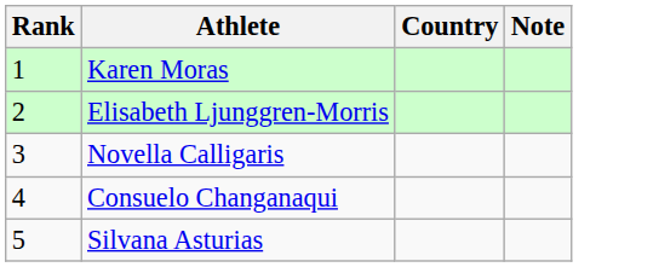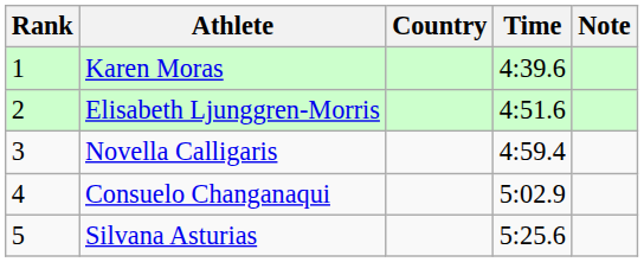+ column: Time | 4:39.6 | 4:51.6 | 4:59.4 | 5:02.9 | 5:25.6
